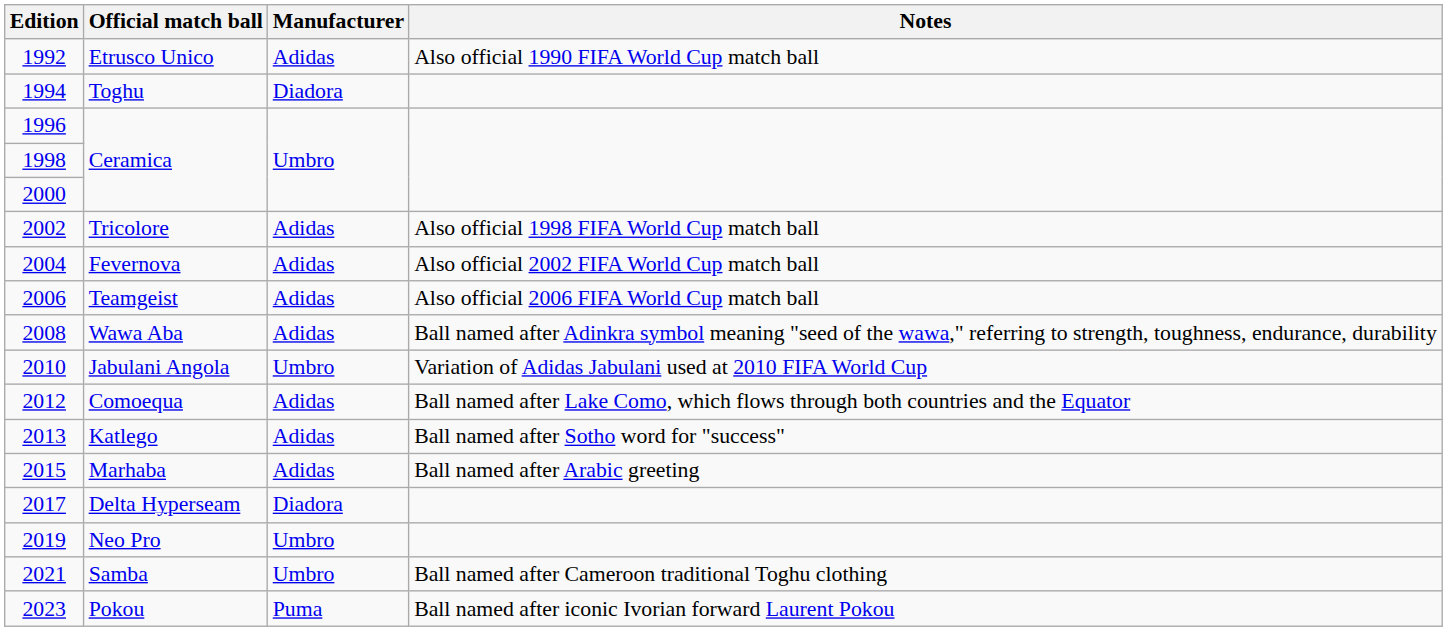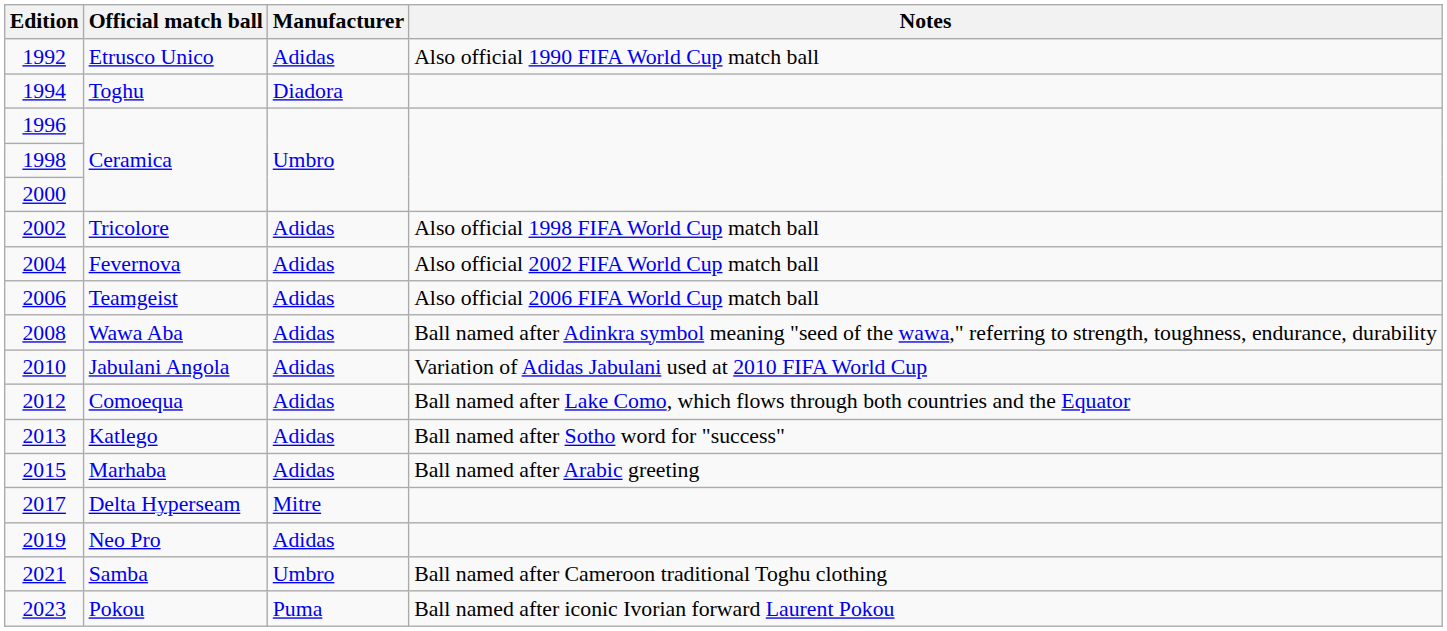2010 | Manufacturer: Umbro -> Adidas
2017 | Manufacturer: Diadora -> Mitre
2019 | Manufacturer: Umbro -> Adidas
